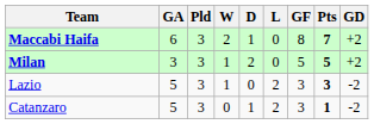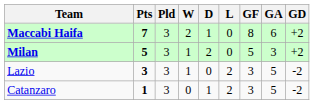columns swapped: Pts <-> GA
